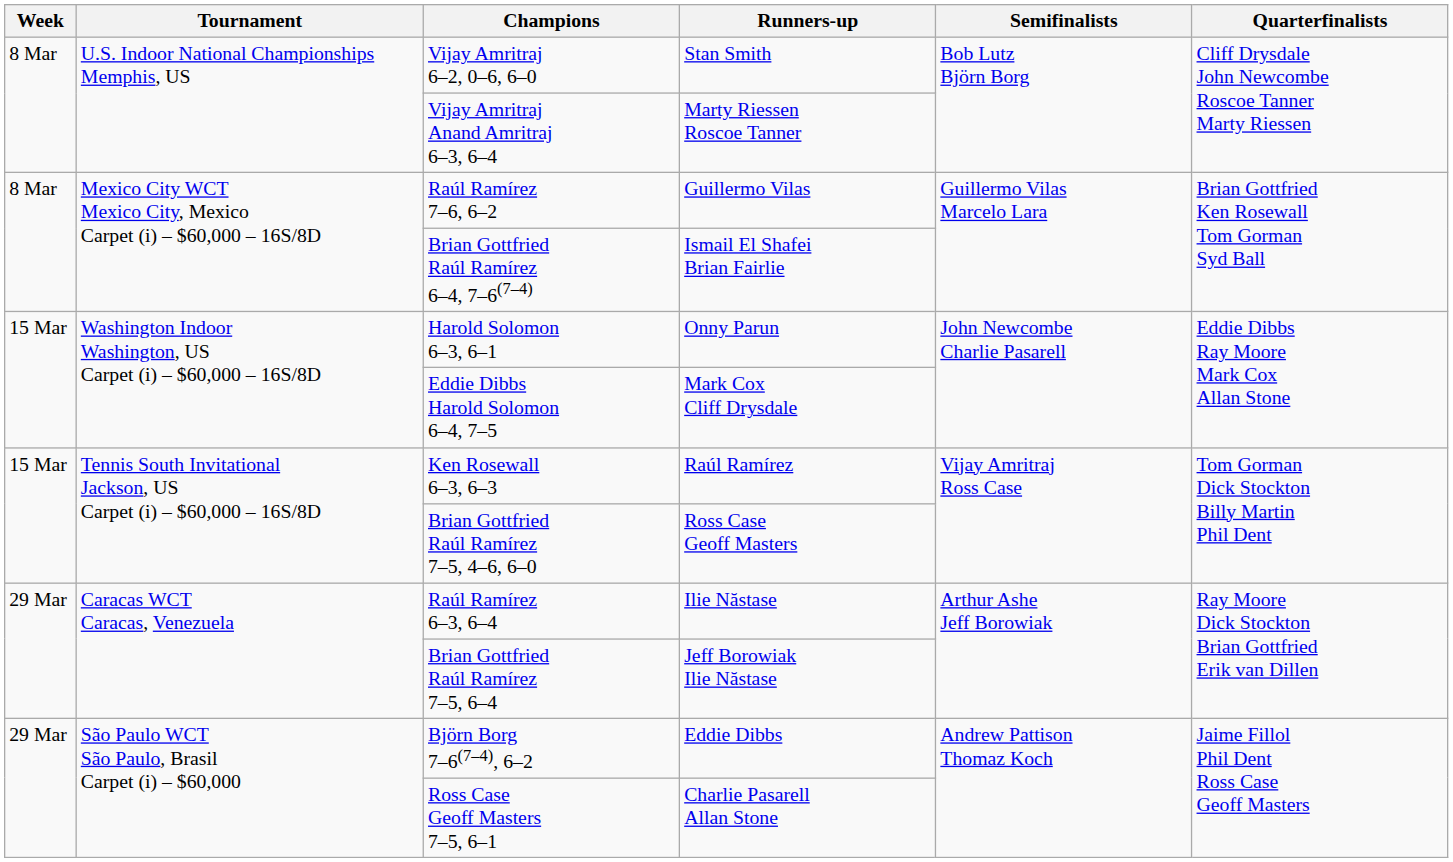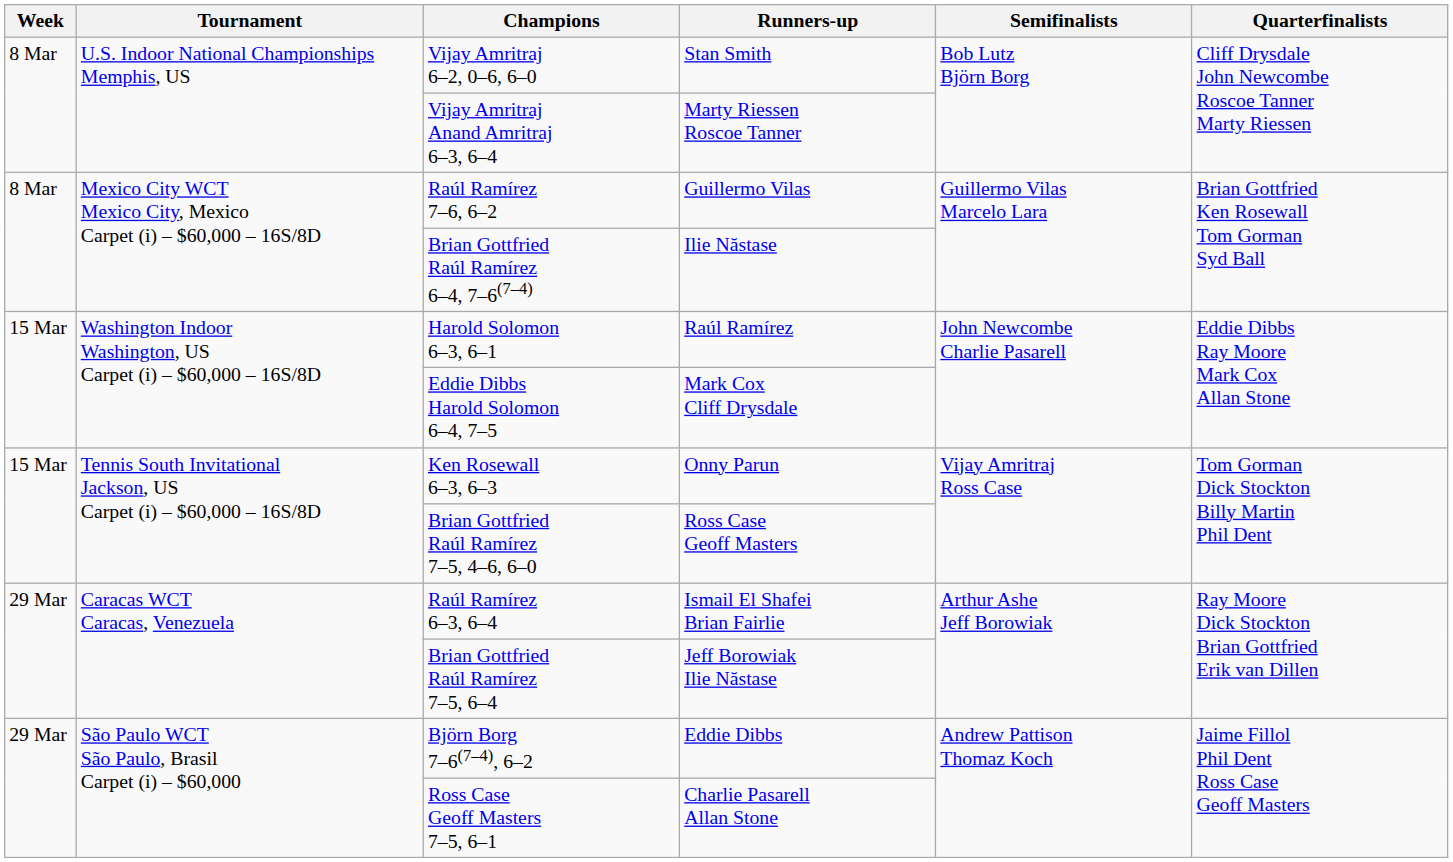Brian Gottfried Raúl Ramírez 6–4, 7–6(7–4) | Runners-up: Ismail El Shafei Brian Fairlie -> Ilie Năstase
Harold Solomon 6–3, 6–1 | Runners-up: Onny Parun -> Raúl Ramírez
Ken Rosewall 6–3, 6–3 | Runners-up: Raúl Ramírez -> Onny Parun
Raúl Ramírez 6–3, 6–4 | Runners-up: Ilie Năstase -> Ismail El Shafei Brian Fairlie
